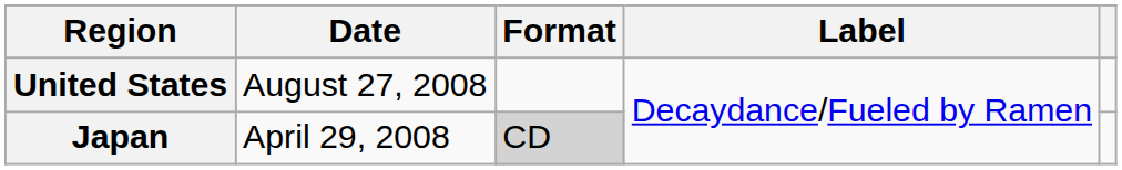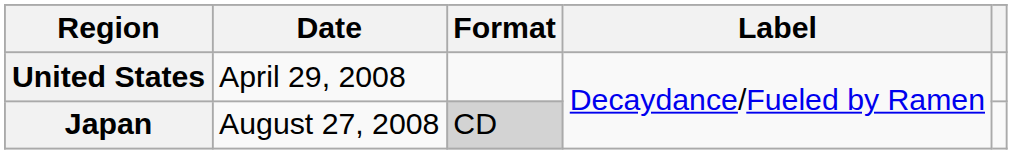United States | Date: August 27, 2008 -> April 29, 2008
Japan | Date: April 29, 2008 -> August 27, 2008
